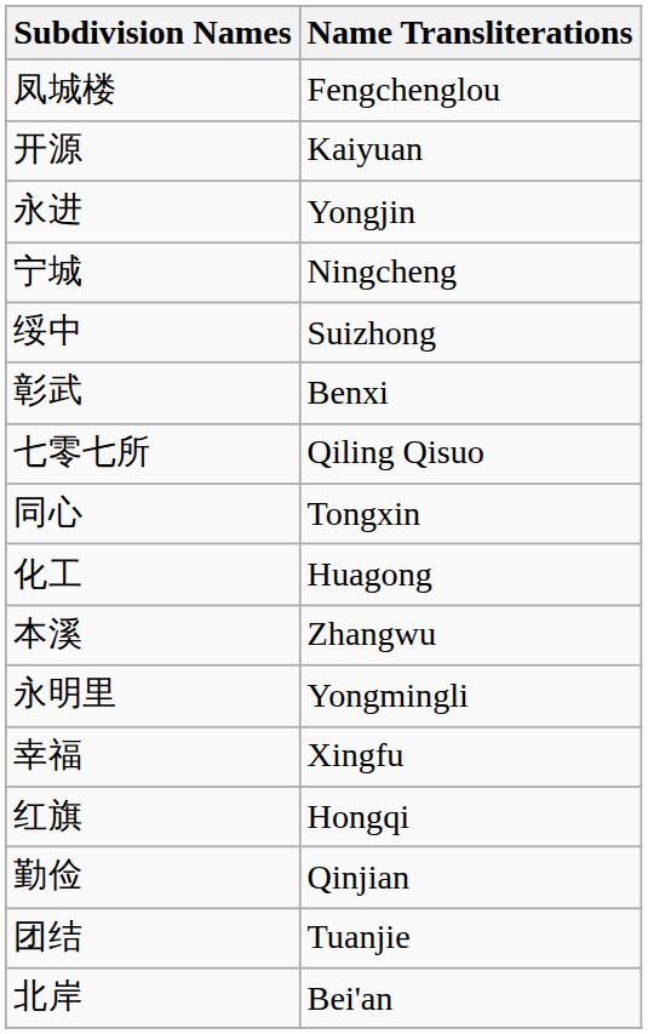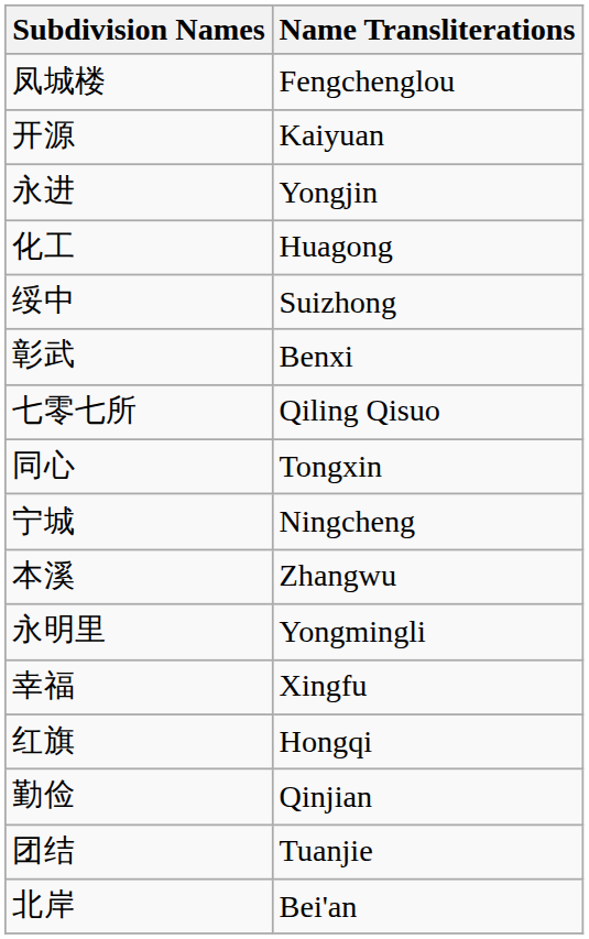rows swapped: 化工 <-> 宁城
